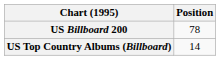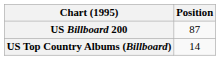US Billboard 200 | Position: 78 -> 87
